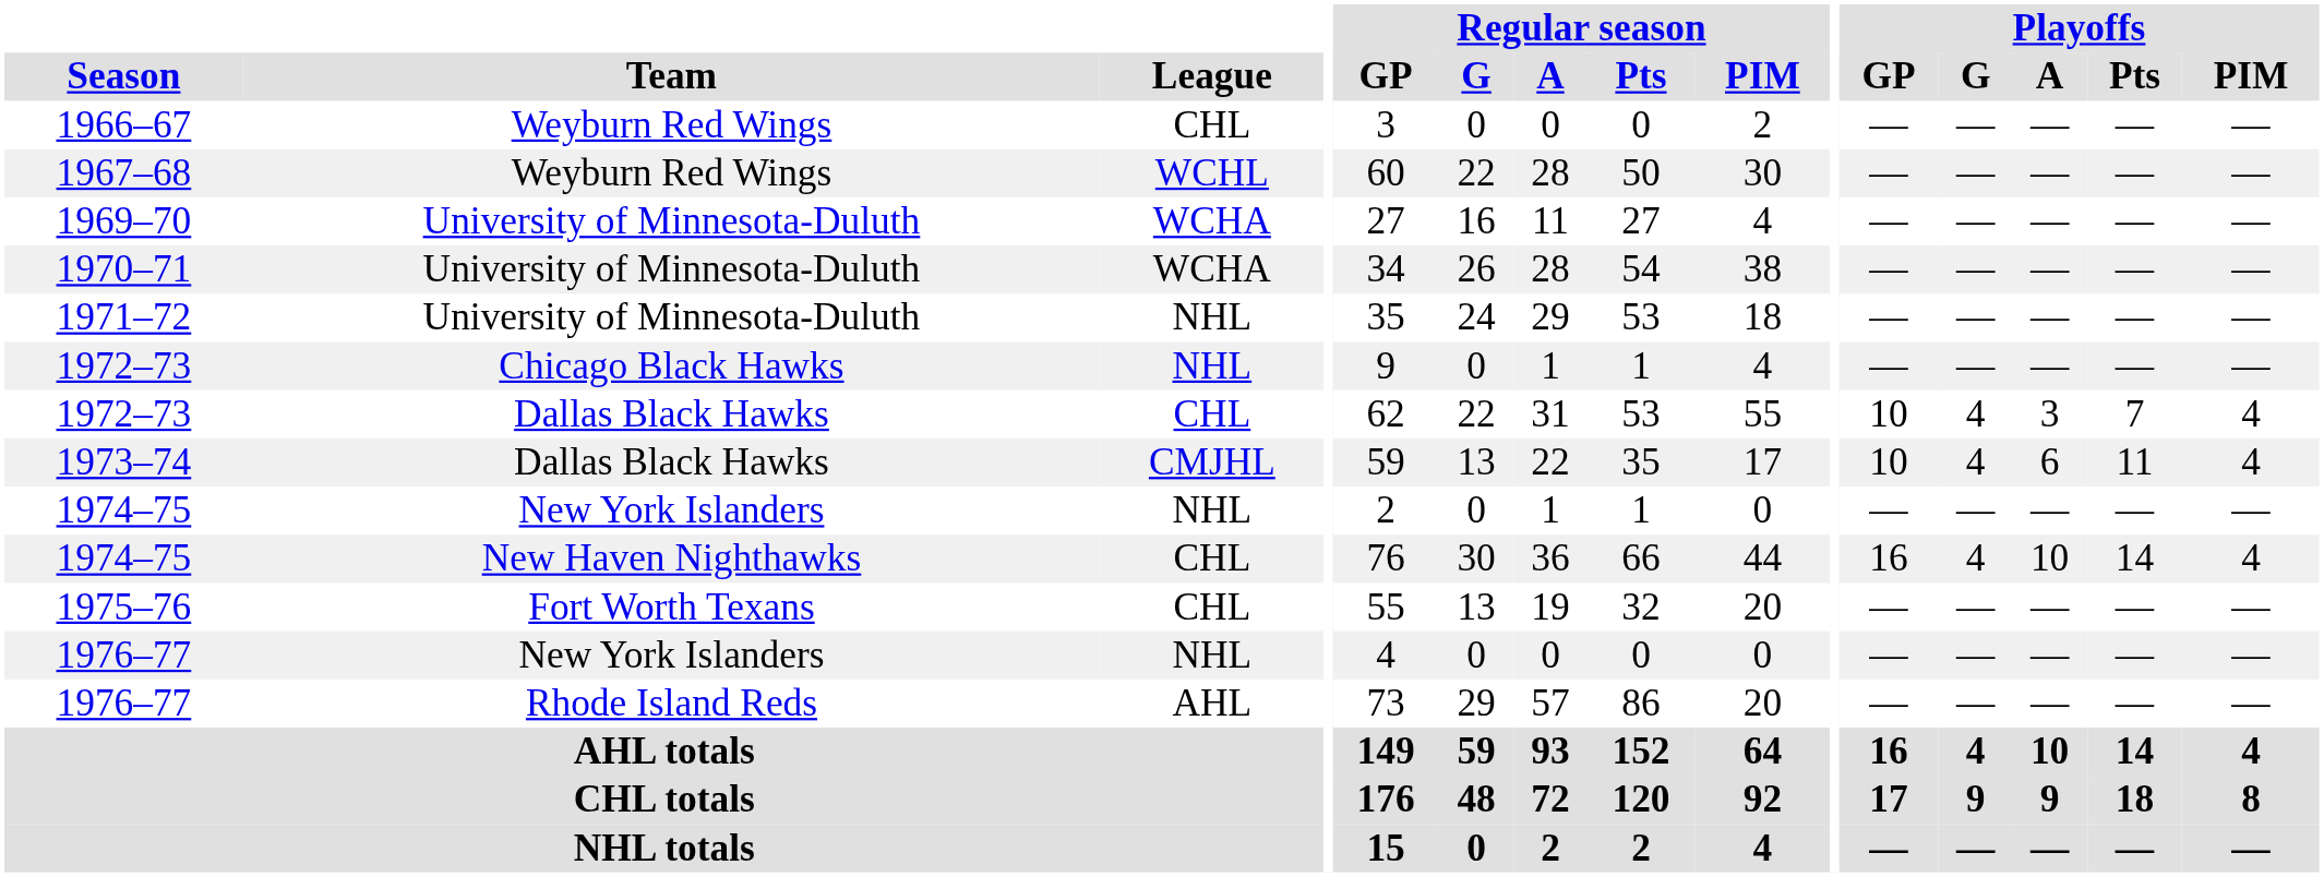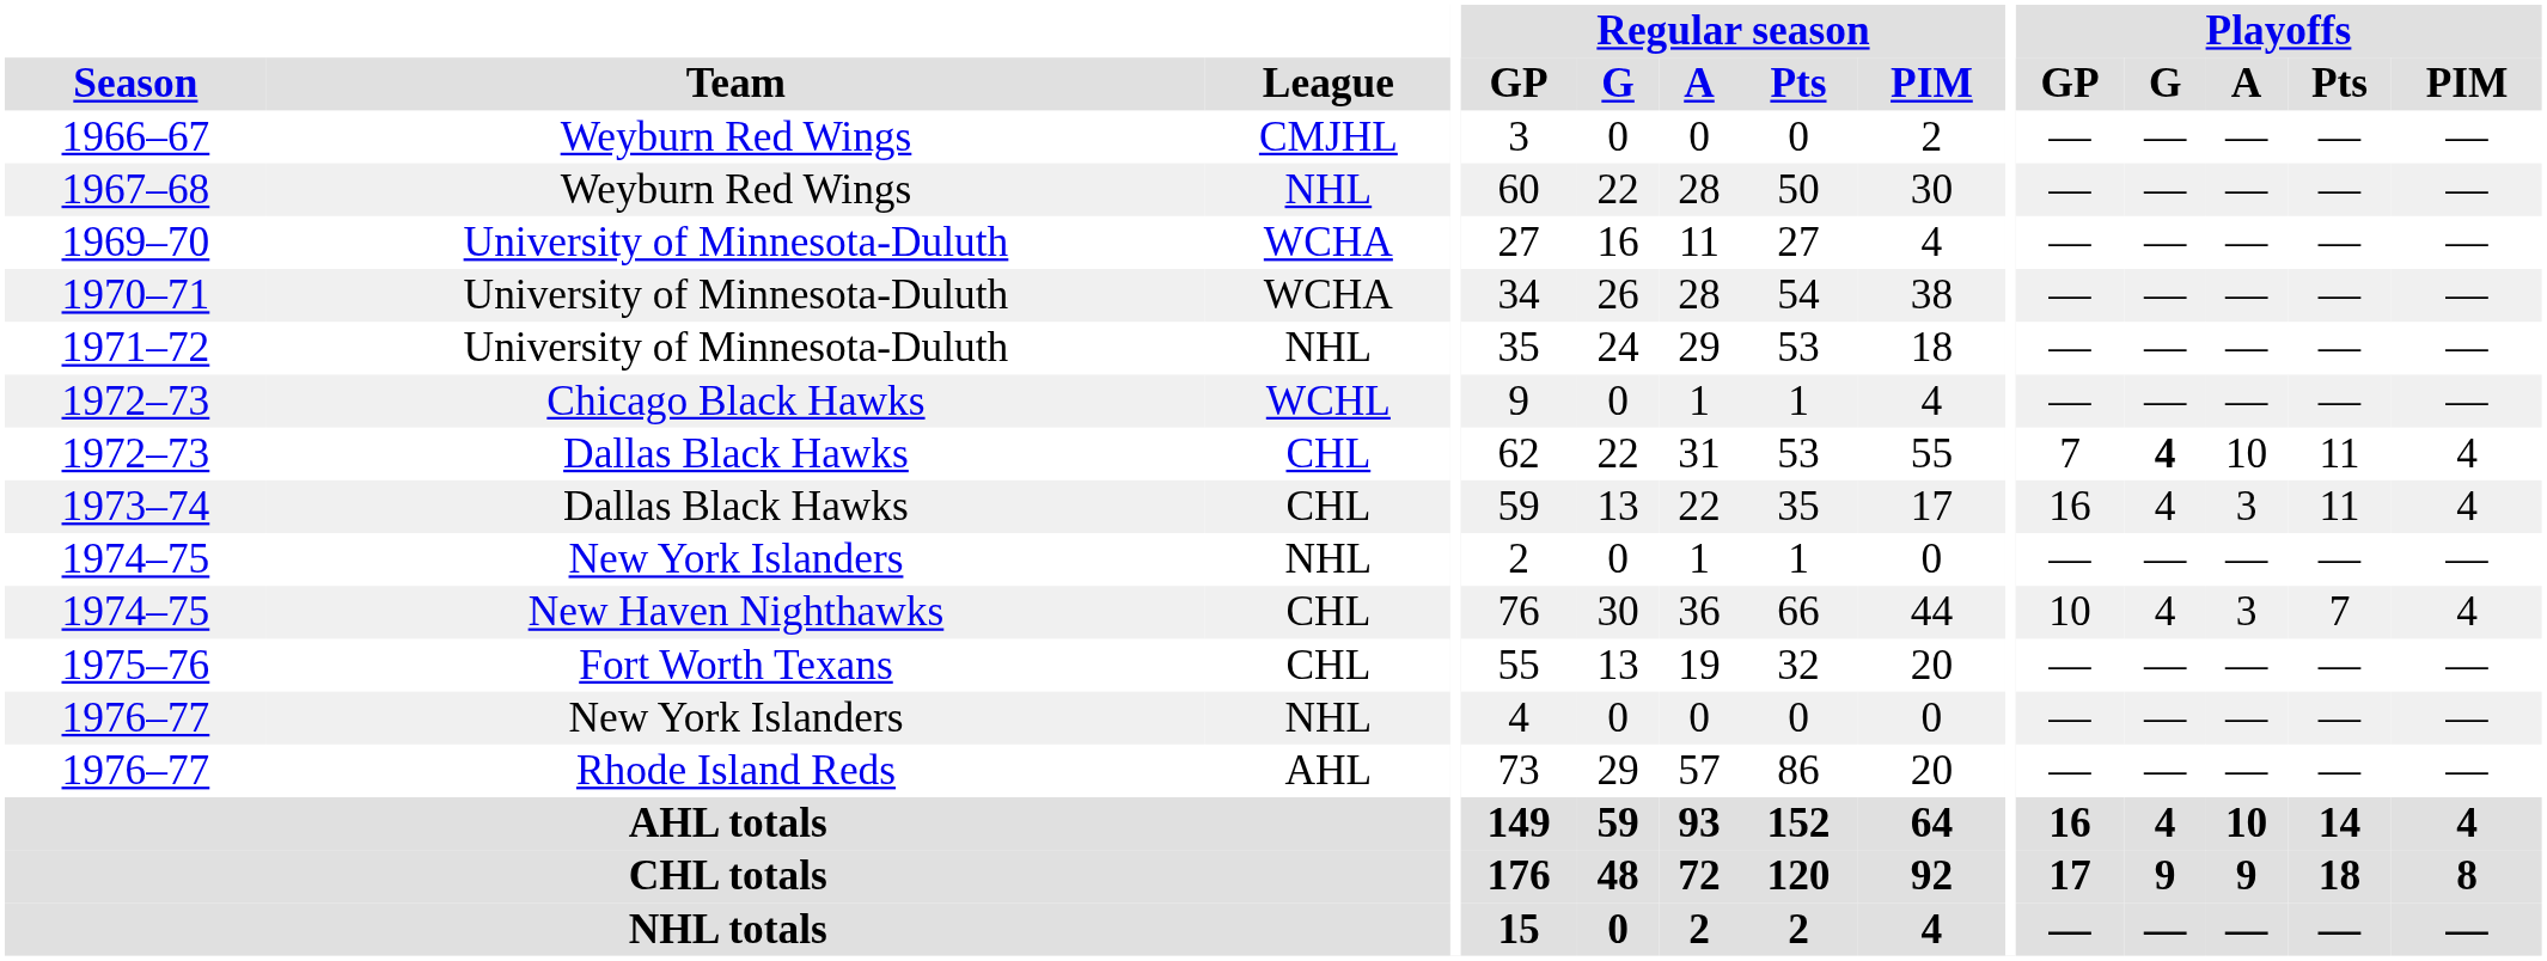1966–67 | League: CHL -> CMJHL
1967–68 | League: WCHL -> NHL
1972–73 / Chicago Black Hawks | League: NHL -> WCHL
1972–73 / Dallas Black Hawks | Playoffs / GP: 10 -> 7
1972–73 / Dallas Black Hawks | Playoffs / G: normal -> bold
1972–73 / Dallas Black Hawks | Playoffs / A: 3 -> 10
1972–73 / Dallas Black Hawks | Playoffs / Pts: 7 -> 11
1973–74 | League: CMJHL -> CHL
1973–74 | Playoffs / GP: 10 -> 16
1973–74 | Playoffs / A: 6 -> 3
1974–75 / New Haven Nighthawks | Playoffs / GP: 16 -> 10
1974–75 / New Haven Nighthawks | Playoffs / A: 10 -> 3
1974–75 / New Haven Nighthawks | Playoffs / Pts: 14 -> 7
